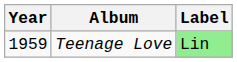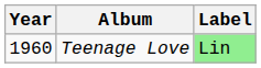Teenage Love | Year: 1959 -> 1960
